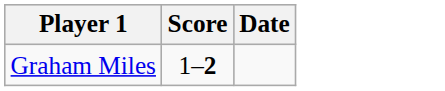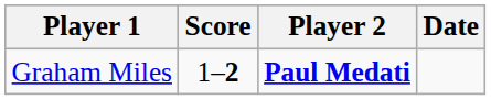+ column: Player 2 | Paul Medati
